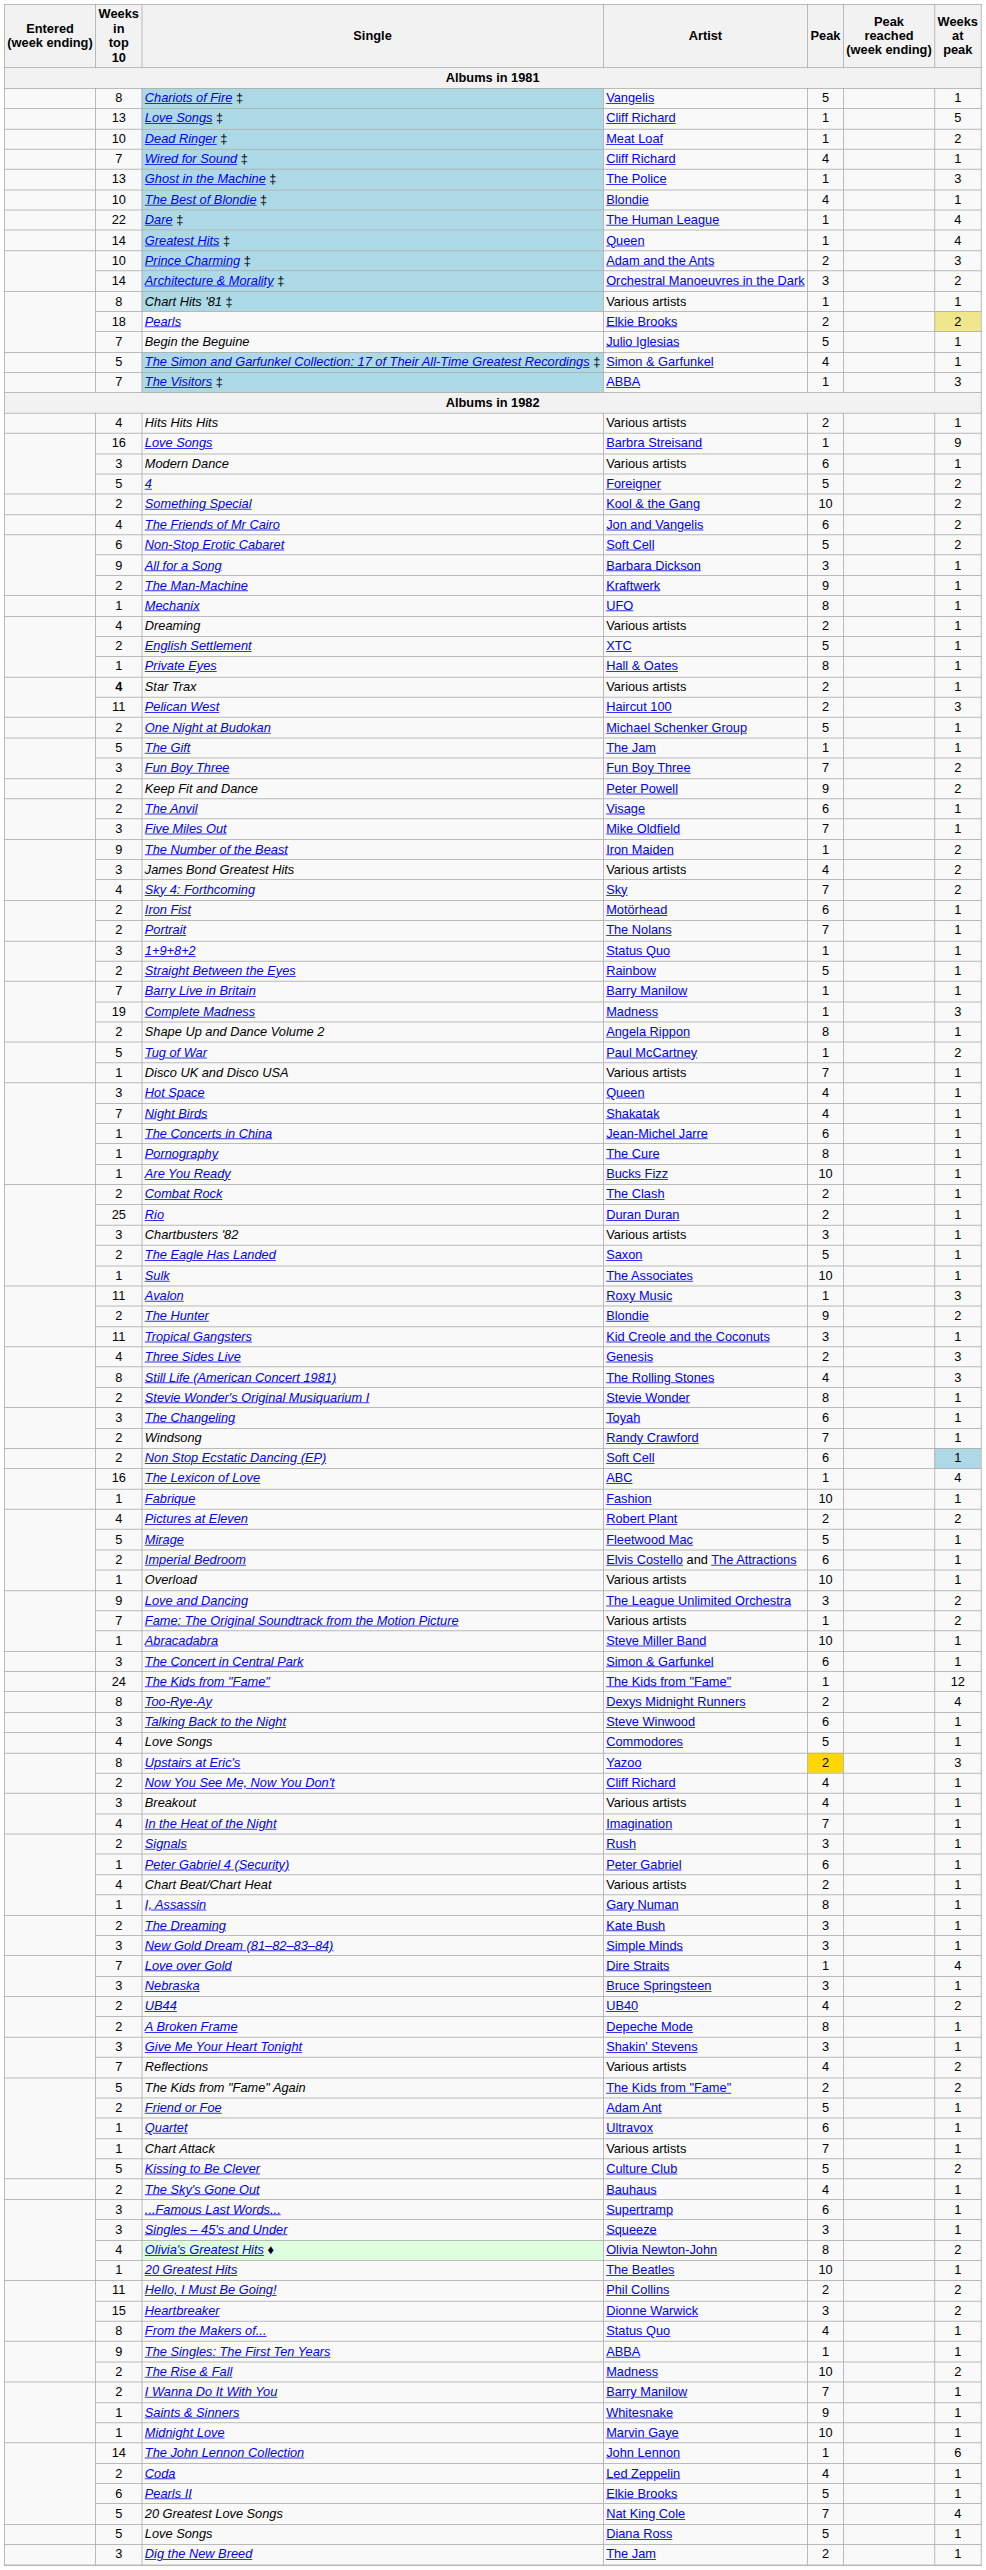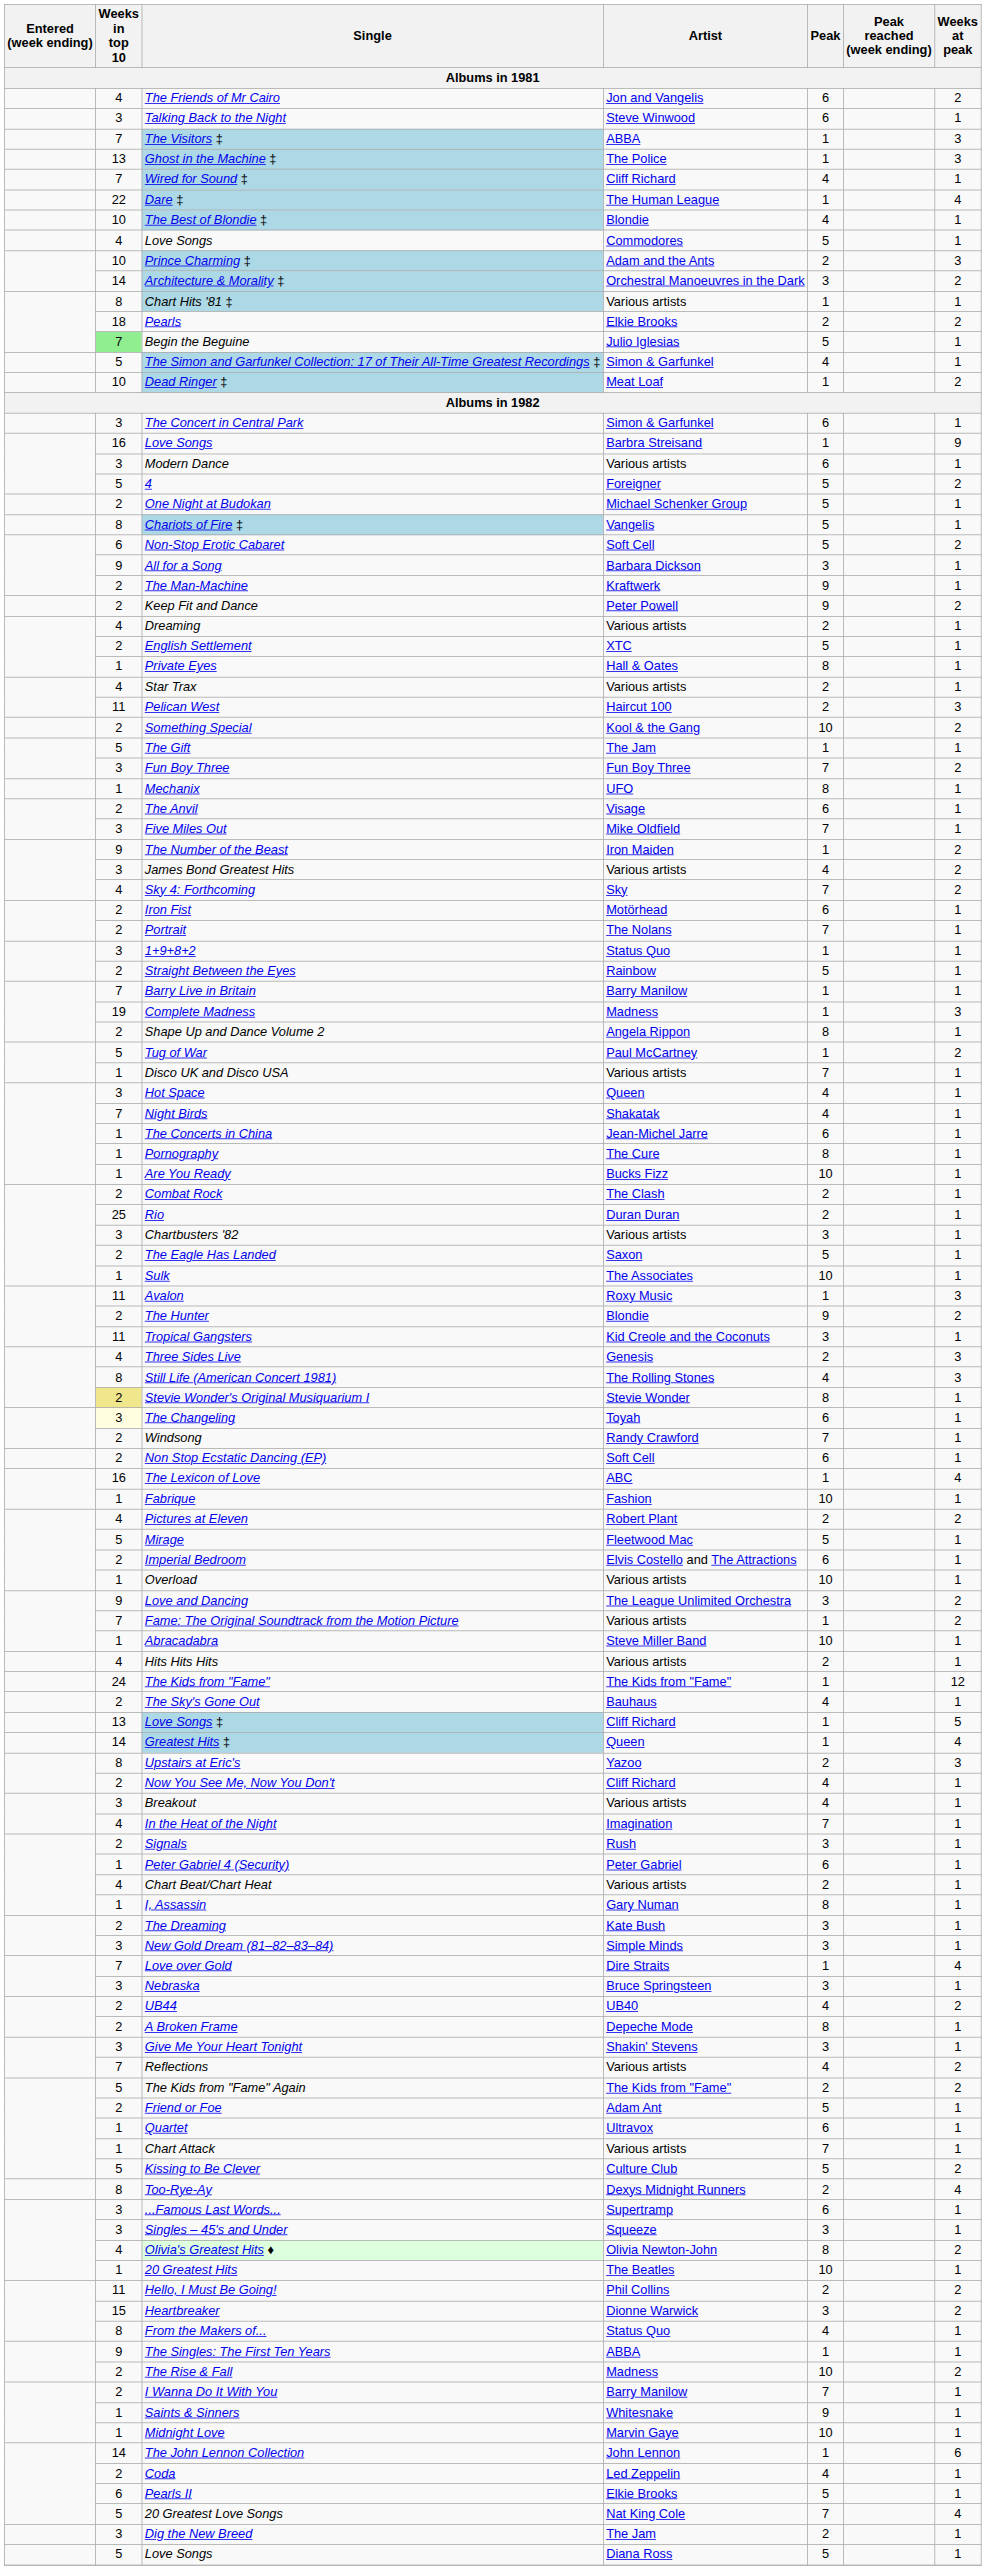rows swapped: Chariots of Fire ‡ <-> The Friends of Mr Cairo
rows swapped: Love Songs ‡ <-> Talking Back to the Night
rows swapped: Dead Ringer ‡ <-> The Visitors ‡
rows swapped: Wired for Sound ‡ <-> Ghost in the Machine ‡
rows swapped: Dare ‡ <-> The Best of Blondie ‡
rows swapped: Greatest Hits ‡ <-> Love Songs / Commodores
Pearls | Weeks at peak: khaki background -> no background
Begin the Beguine | Weeks in top 10: no background -> lightgreen background
rows swapped: Hits Hits Hits <-> The Concert in Central Park
rows swapped: Something Special <-> One Night at Budokan
rows swapped: Mechanix <-> Keep Fit and Dance
Star Trax | Weeks in top 10: bold -> normal
Stevie Wonder's Original Musiquarium I | Weeks in top 10: no background -> khaki background
The Changeling | Weeks in top 10: no background -> lightyellow background
Non Stop Ecstatic Dancing (EP) | Weeks at peak: lightblue background -> no background
rows swapped: Too-Rye-Ay <-> The Sky's Gone Out
Upstairs at Eric's | Peak: gold background -> no background
rows swapped: Love Songs / Diana Ross <-> Dig the New Breed
